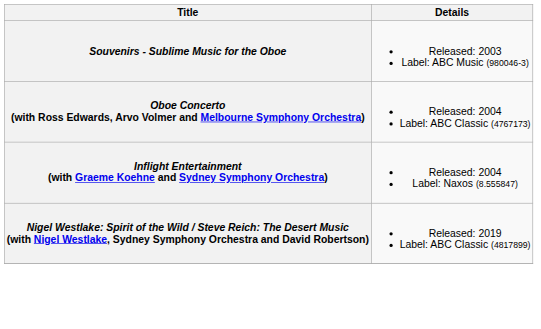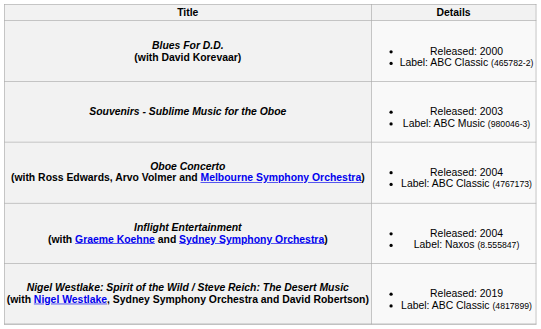+ row: Blues For D.D. (with David Korevaar) | Released: 2000 Label: ABC Classic (465782-2)
